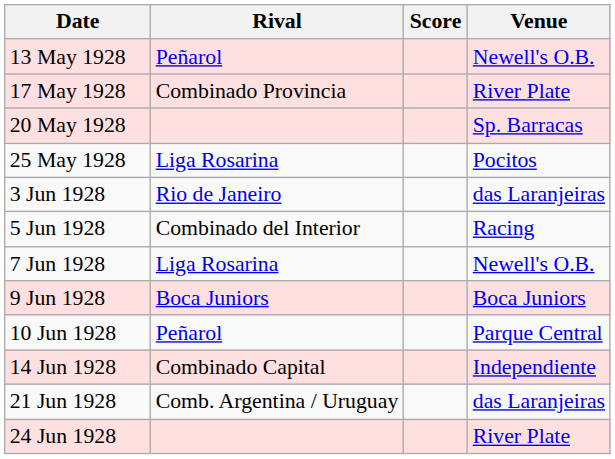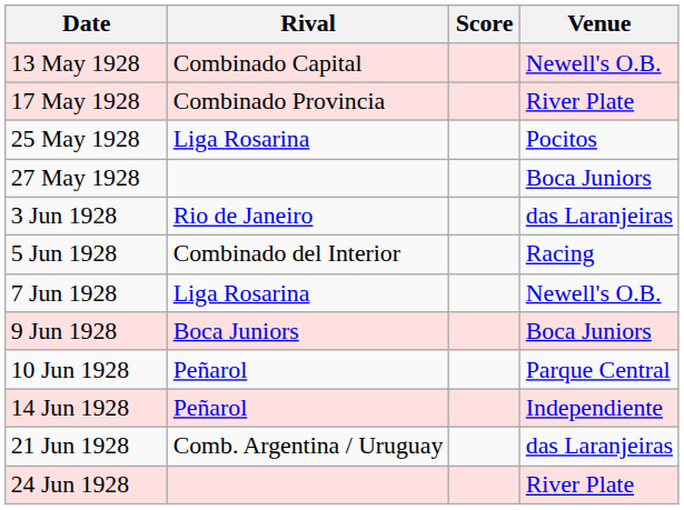13 May 1928 | Rival: Peñarol -> Combinado Capital
- row: 20 May 1928 | Sp. Barracas
+ row: 27 May 1928 | Boca Juniors
14 Jun 1928 | Rival: Combinado Capital -> Peñarol
